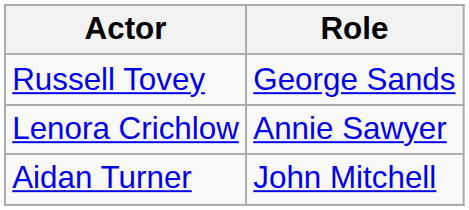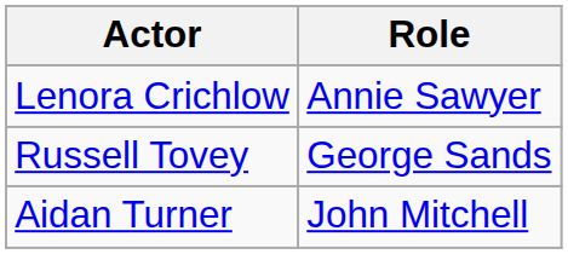rows swapped: Lenora Crichlow <-> Russell Tovey
